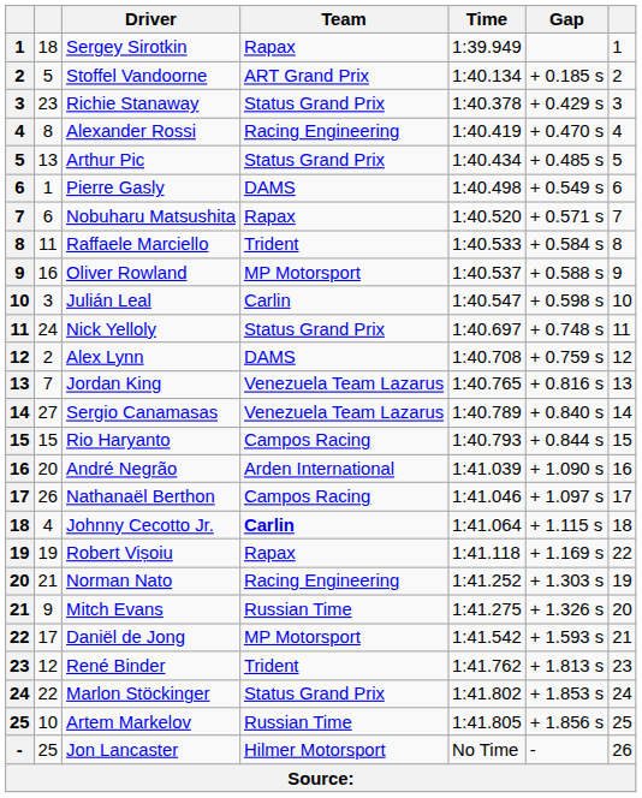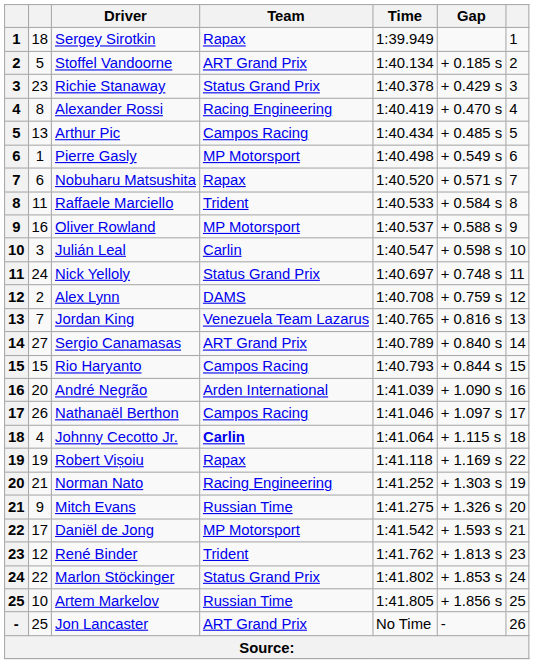Arthur Pic | Team: Status Grand Prix -> Campos Racing
Pierre Gasly | Team: DAMS -> MP Motorsport
Sergio Canamasas | Team: Venezuela Team Lazarus -> ART Grand Prix
Jon Lancaster | Team: Hilmer Motorsport -> ART Grand Prix
